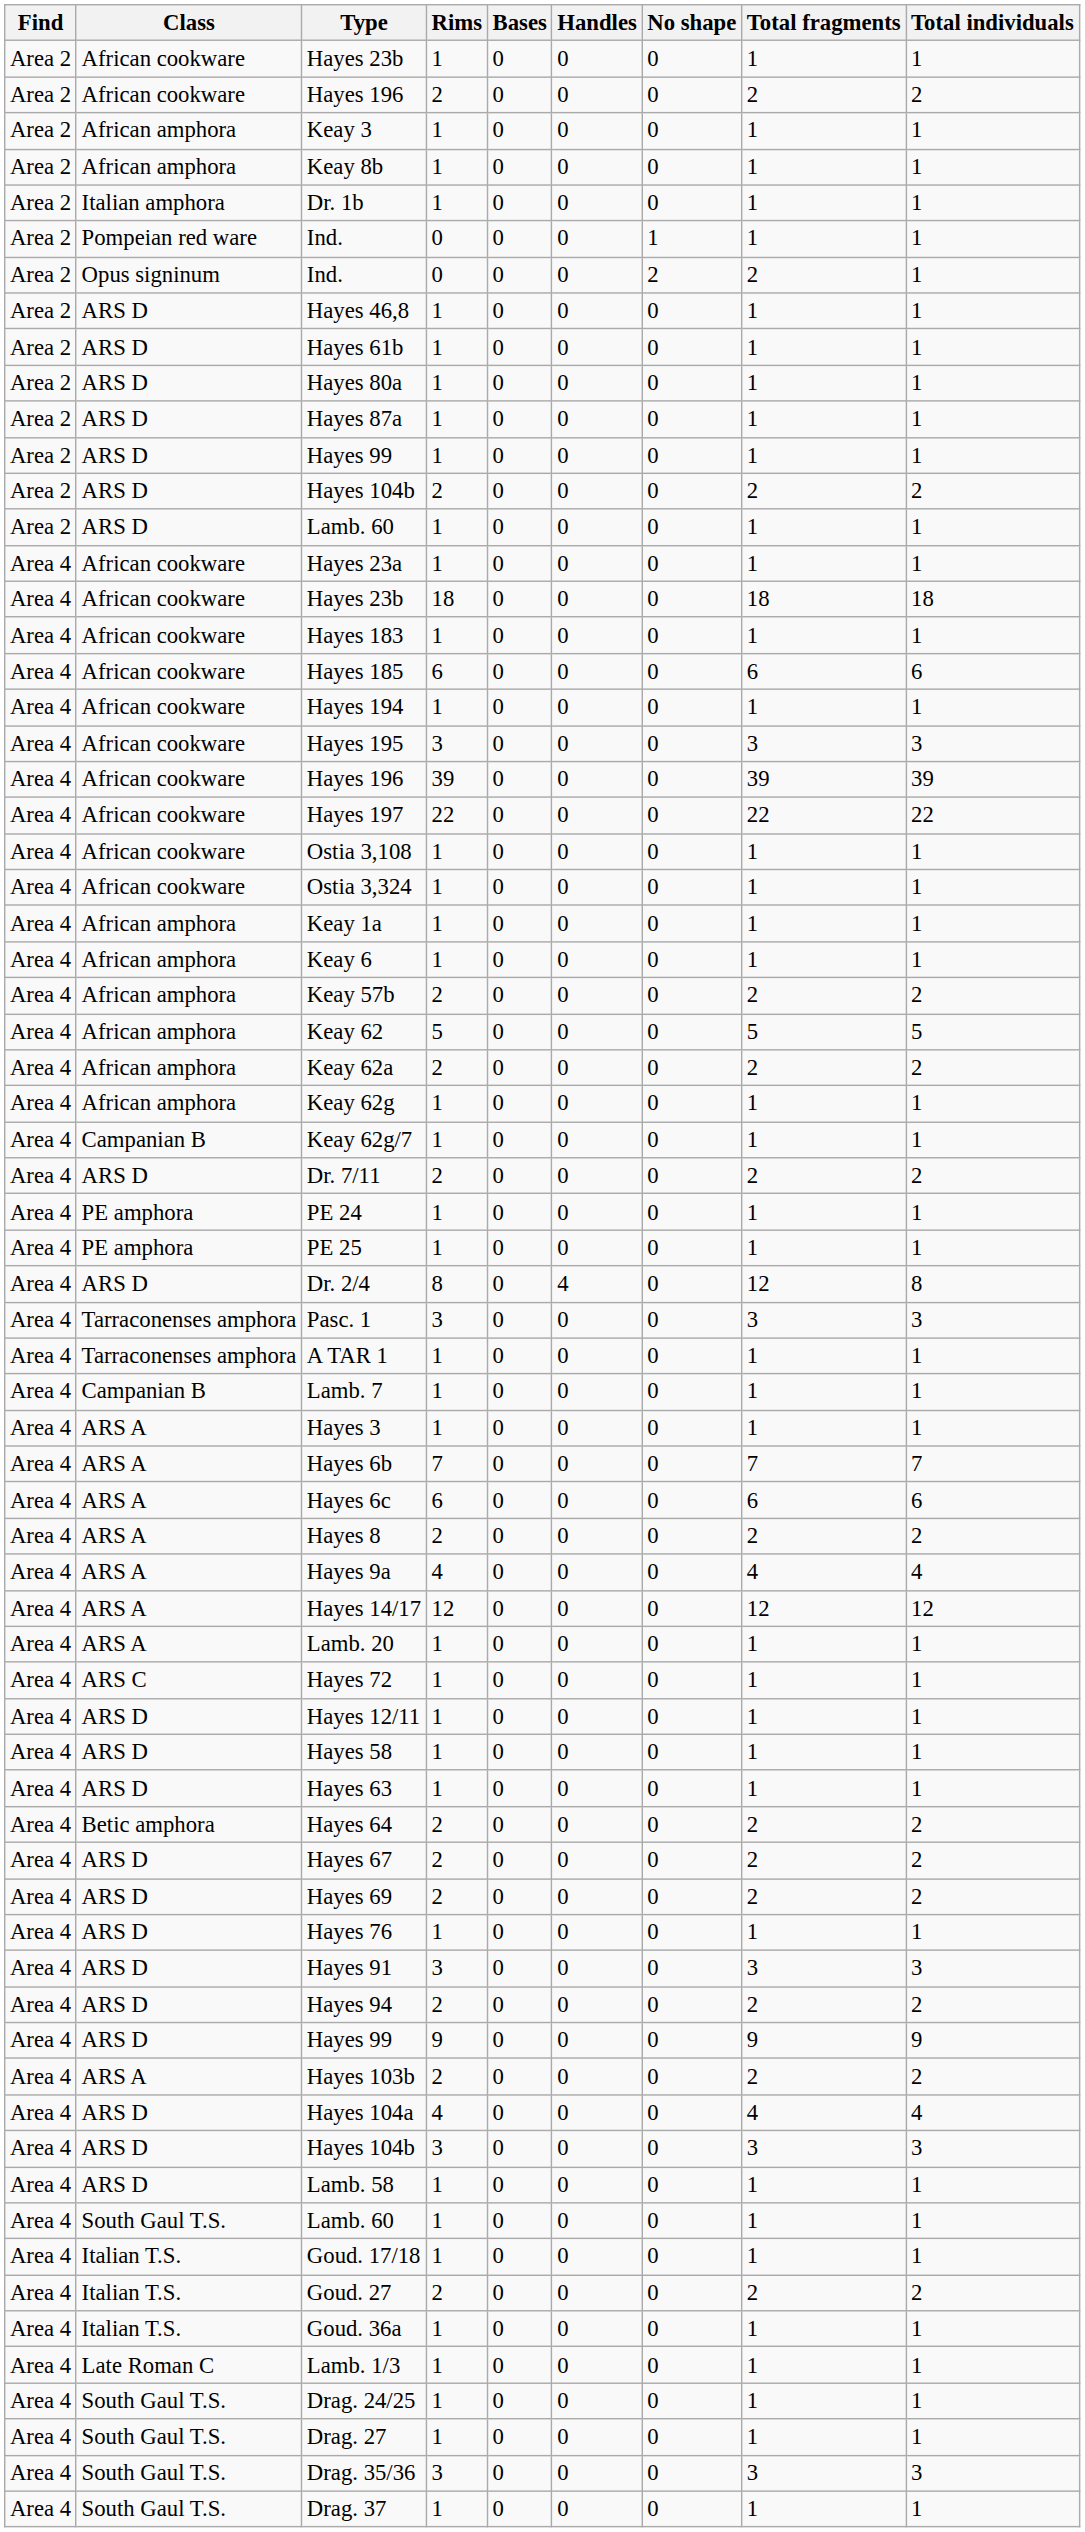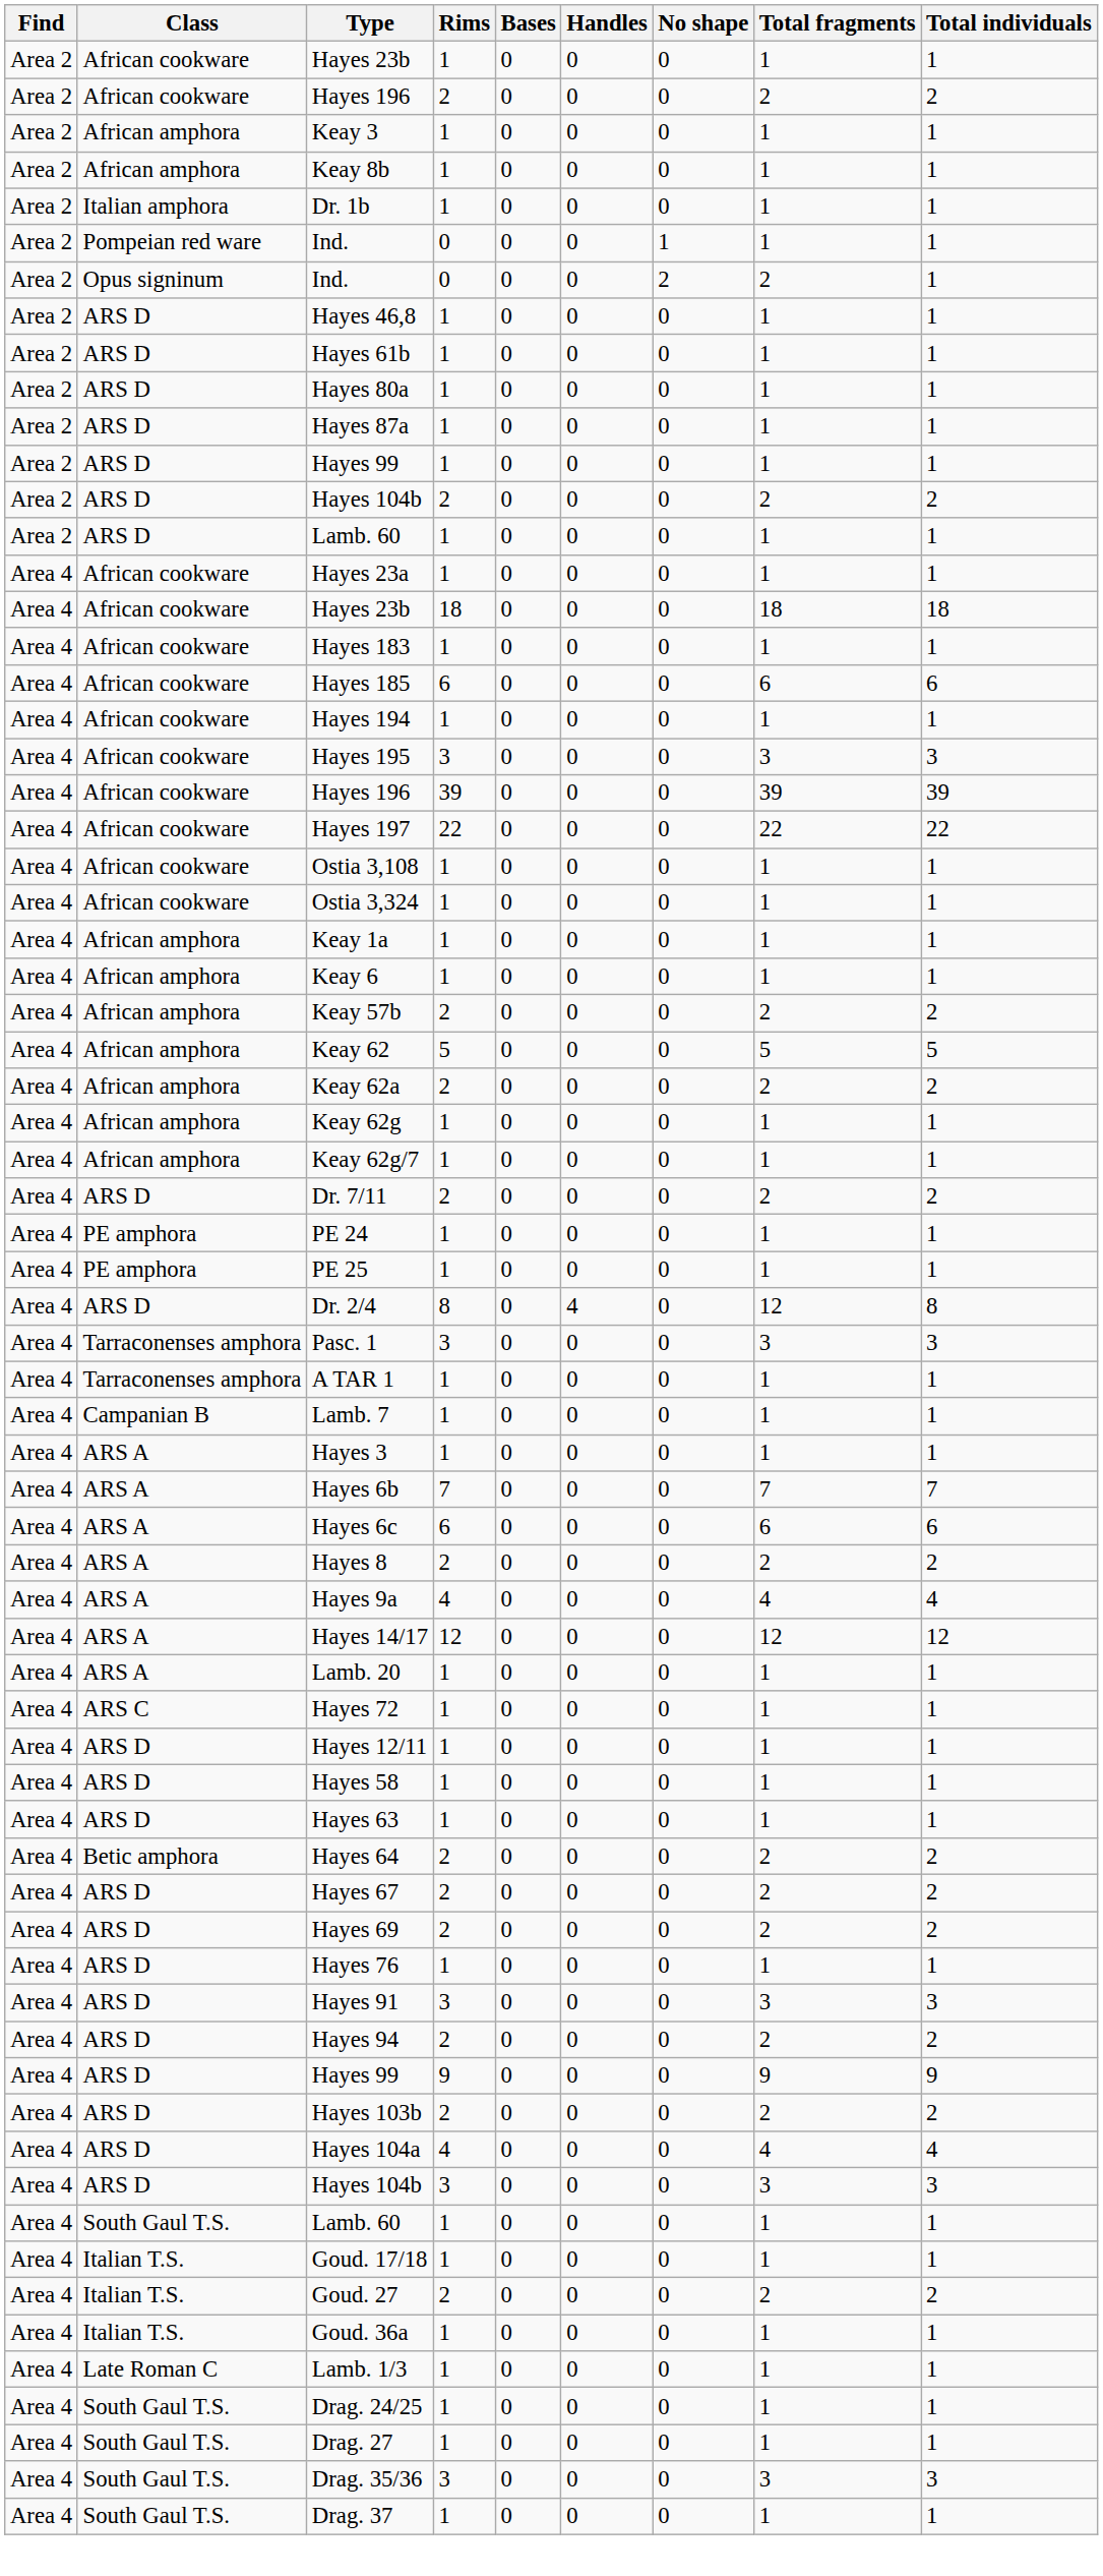Keay 62g/7 | Class: Campanian B -> African amphora
Hayes 103b | Class: ARS A -> ARS D
- row: Area 4 | ARS D | Lamb. 58 | 1 | 0 | 0 | 0 | 1 | 1
